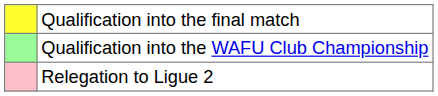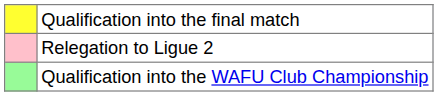rows swapped: Qualification into the WAFU Club Championship <-> Relegation to Ligue 2
